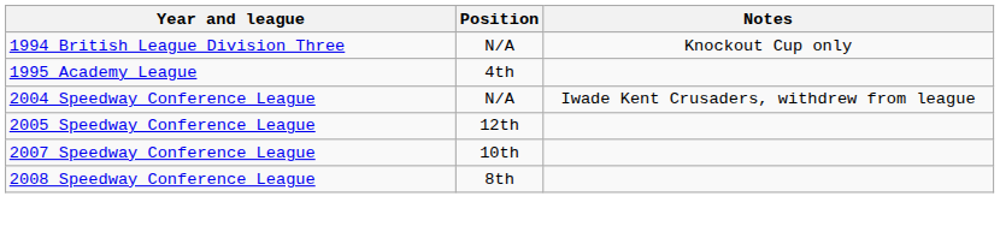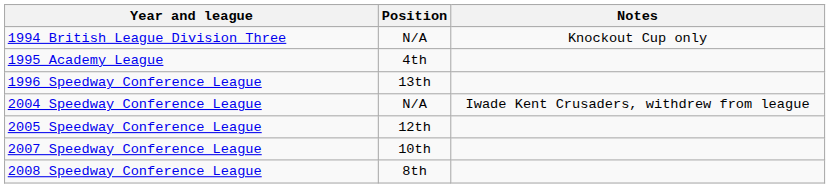+ row: 1996 Speedway Conference League | 13th
